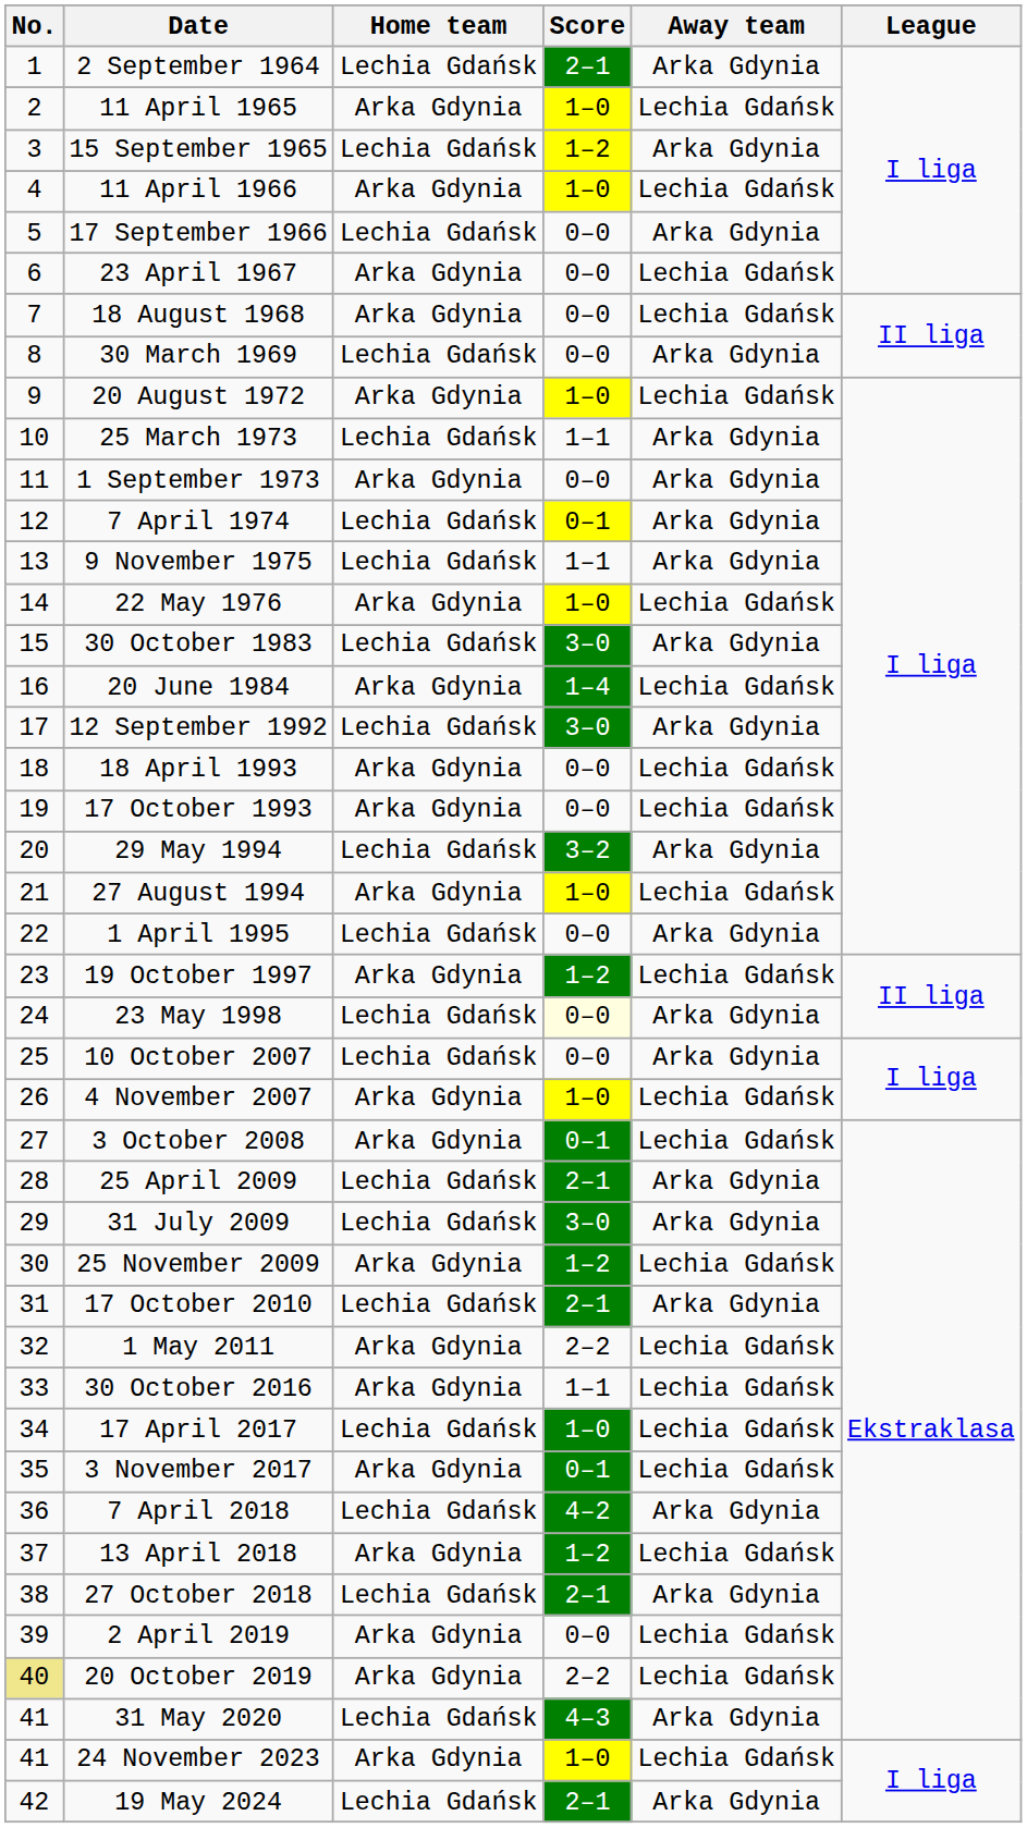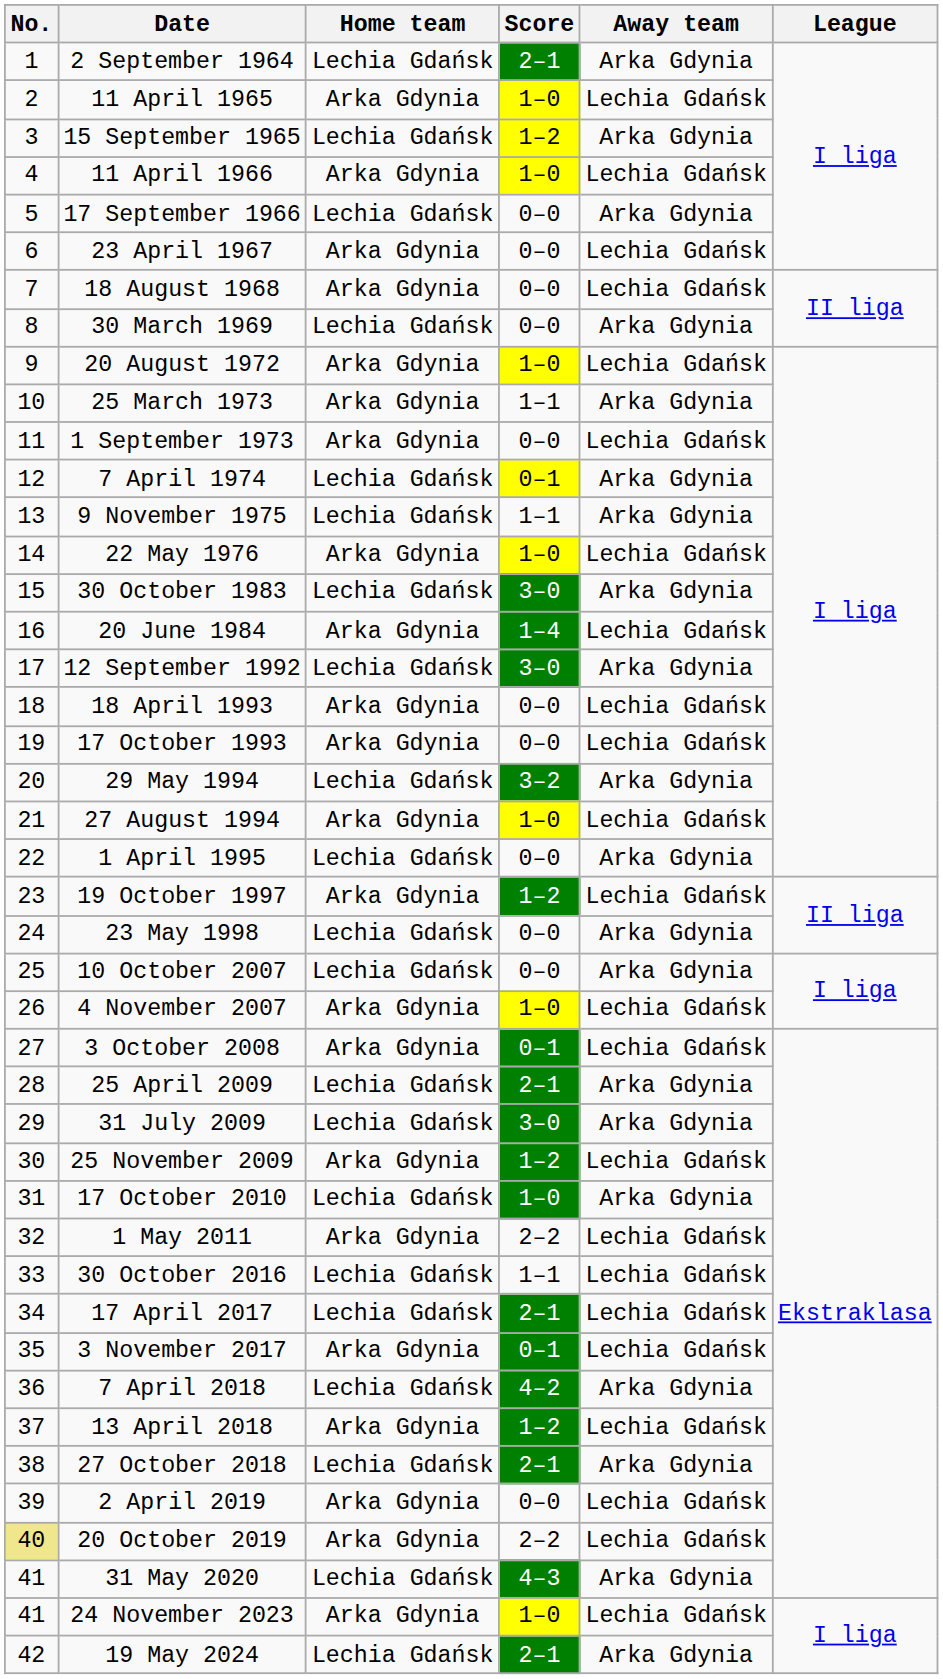25 March 1973 | Home team: Lechia Gdańsk -> Arka Gdynia
1 September 1973 | Away team: Arka Gdynia -> Lechia Gdańsk
23 May 1998 | Score: lightyellow background -> no background
17 October 2010 | Score: 2–1 -> 1–0
30 October 2016 | Home team: Arka Gdynia -> Lechia Gdańsk
17 April 2017 | Score: 1–0 -> 2–1
